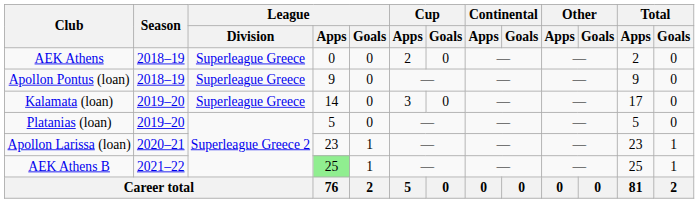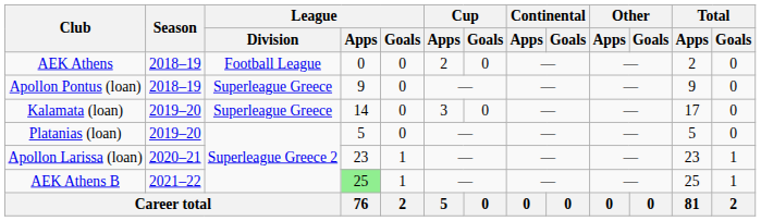AEK Athens | League / Division: Superleague Greece -> Football League
